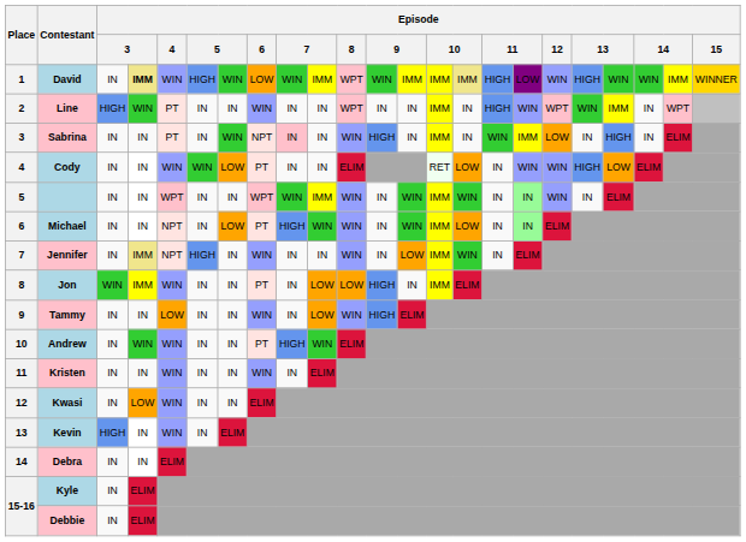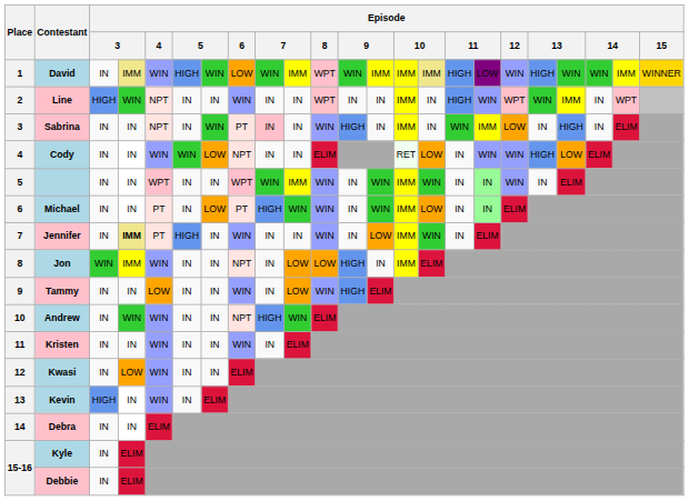David | column 4: bold -> normal
Line | Episode / 4: PT -> NPT
Sabrina | Episode / 4: PT -> NPT
Sabrina | Episode / 6: NPT -> PT
Cody | Episode / 6: PT -> NPT
Michael | Episode / 4: NPT -> PT
Jennifer | column 4: normal -> bold
Jennifer | Episode / 4: NPT -> PT
Jon | Episode / 6: PT -> NPT
Andrew | Episode / 6: PT -> NPT
